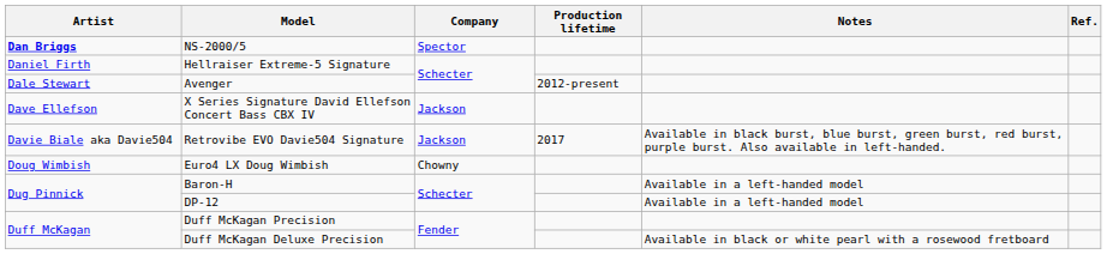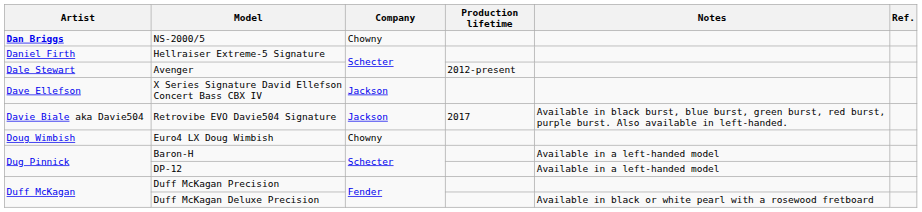NS-2000/5 | Company: Spector -> Chowny
